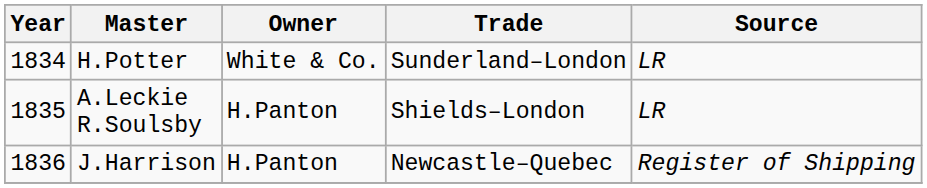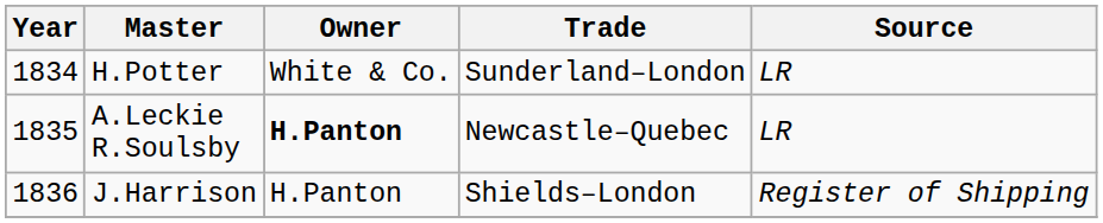A.Leckie R.Soulsby | Owner: normal -> bold
A.Leckie R.Soulsby | Trade: Shields–London -> Newcastle–Quebec
J.Harrison | Trade: Newcastle–Quebec -> Shields–London
